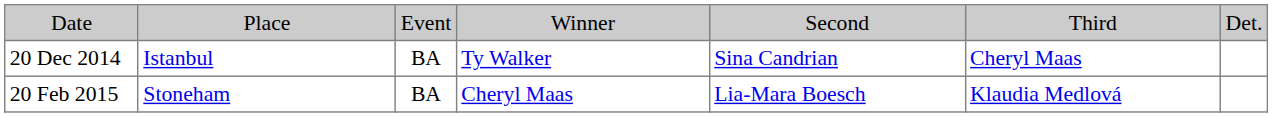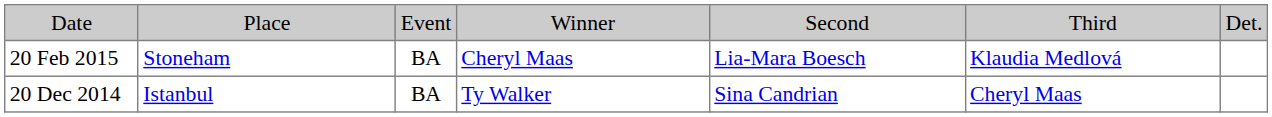rows swapped: 20 Dec 2014 <-> 20 Feb 2015
